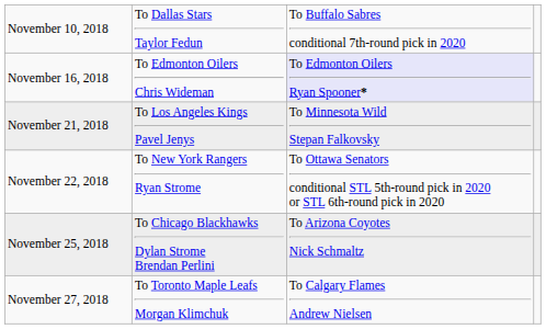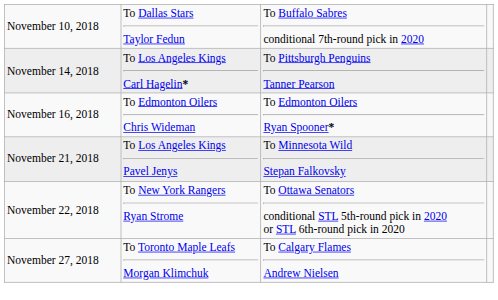+ row: November 14, 2018 | To Los Angeles Kings Carl Hagelin* | To Pittsburgh Penguins Tanner Pearson
November 16, 2018 | column 3: lavender background -> no background
- row: November 25, 2018 | To Chicago Blackhawks Dylan Strome Brendan Perlini | To Arizona Coyotes Nick Schmaltz
